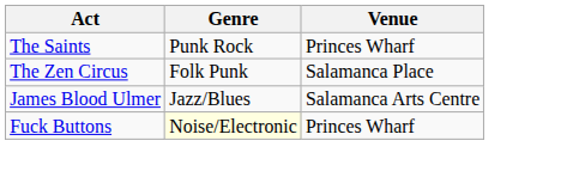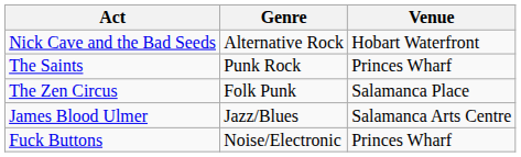+ row: Nick Cave and the Bad Seeds | Alternative Rock | Hobart Waterfront
Fuck Buttons | Genre: lightyellow background -> no background
